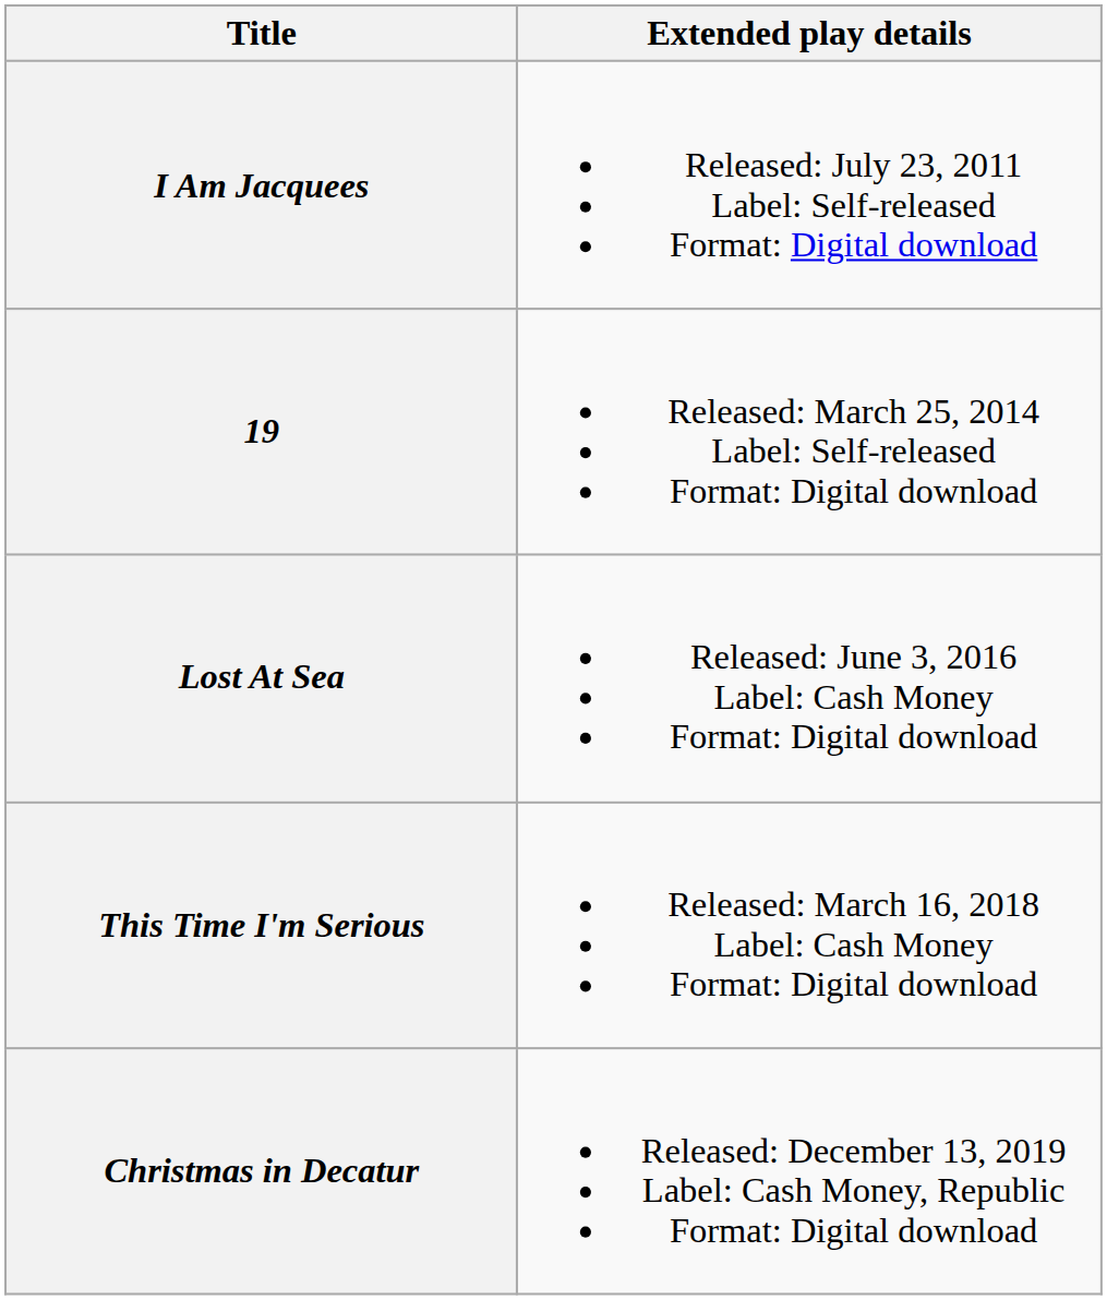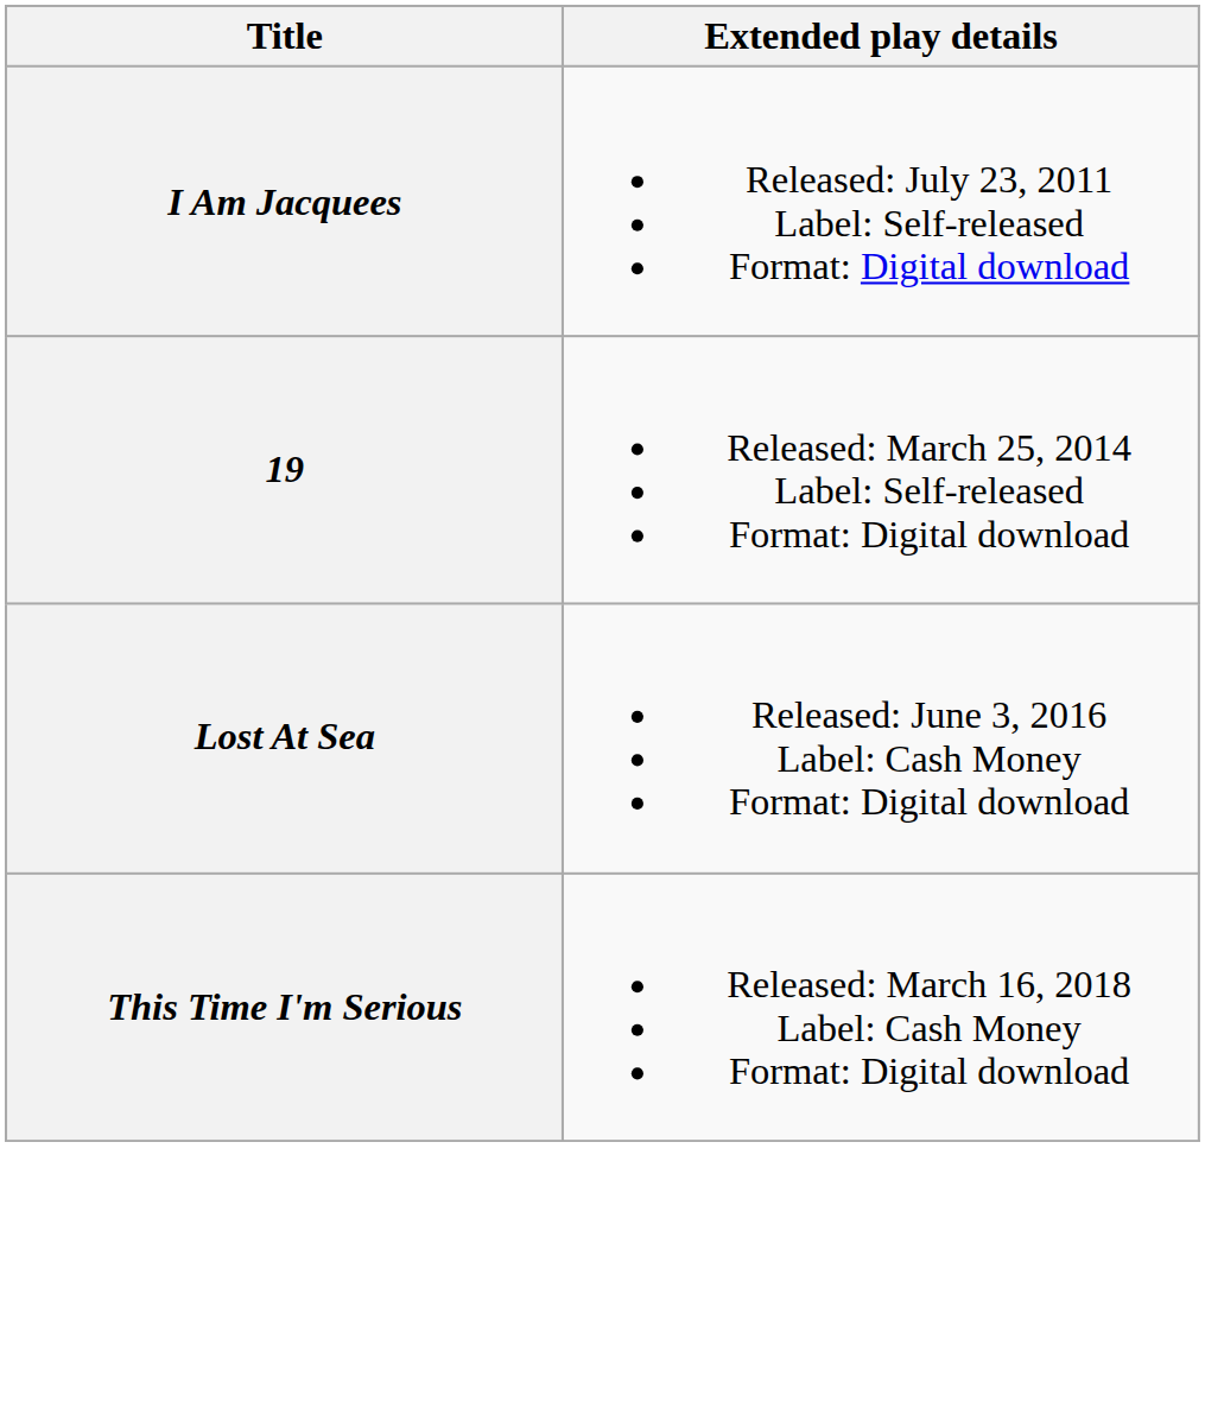- row: Christmas in Decatur | Released: December 13, 2019 Label: Cash Money, Republic Format: Digital download
